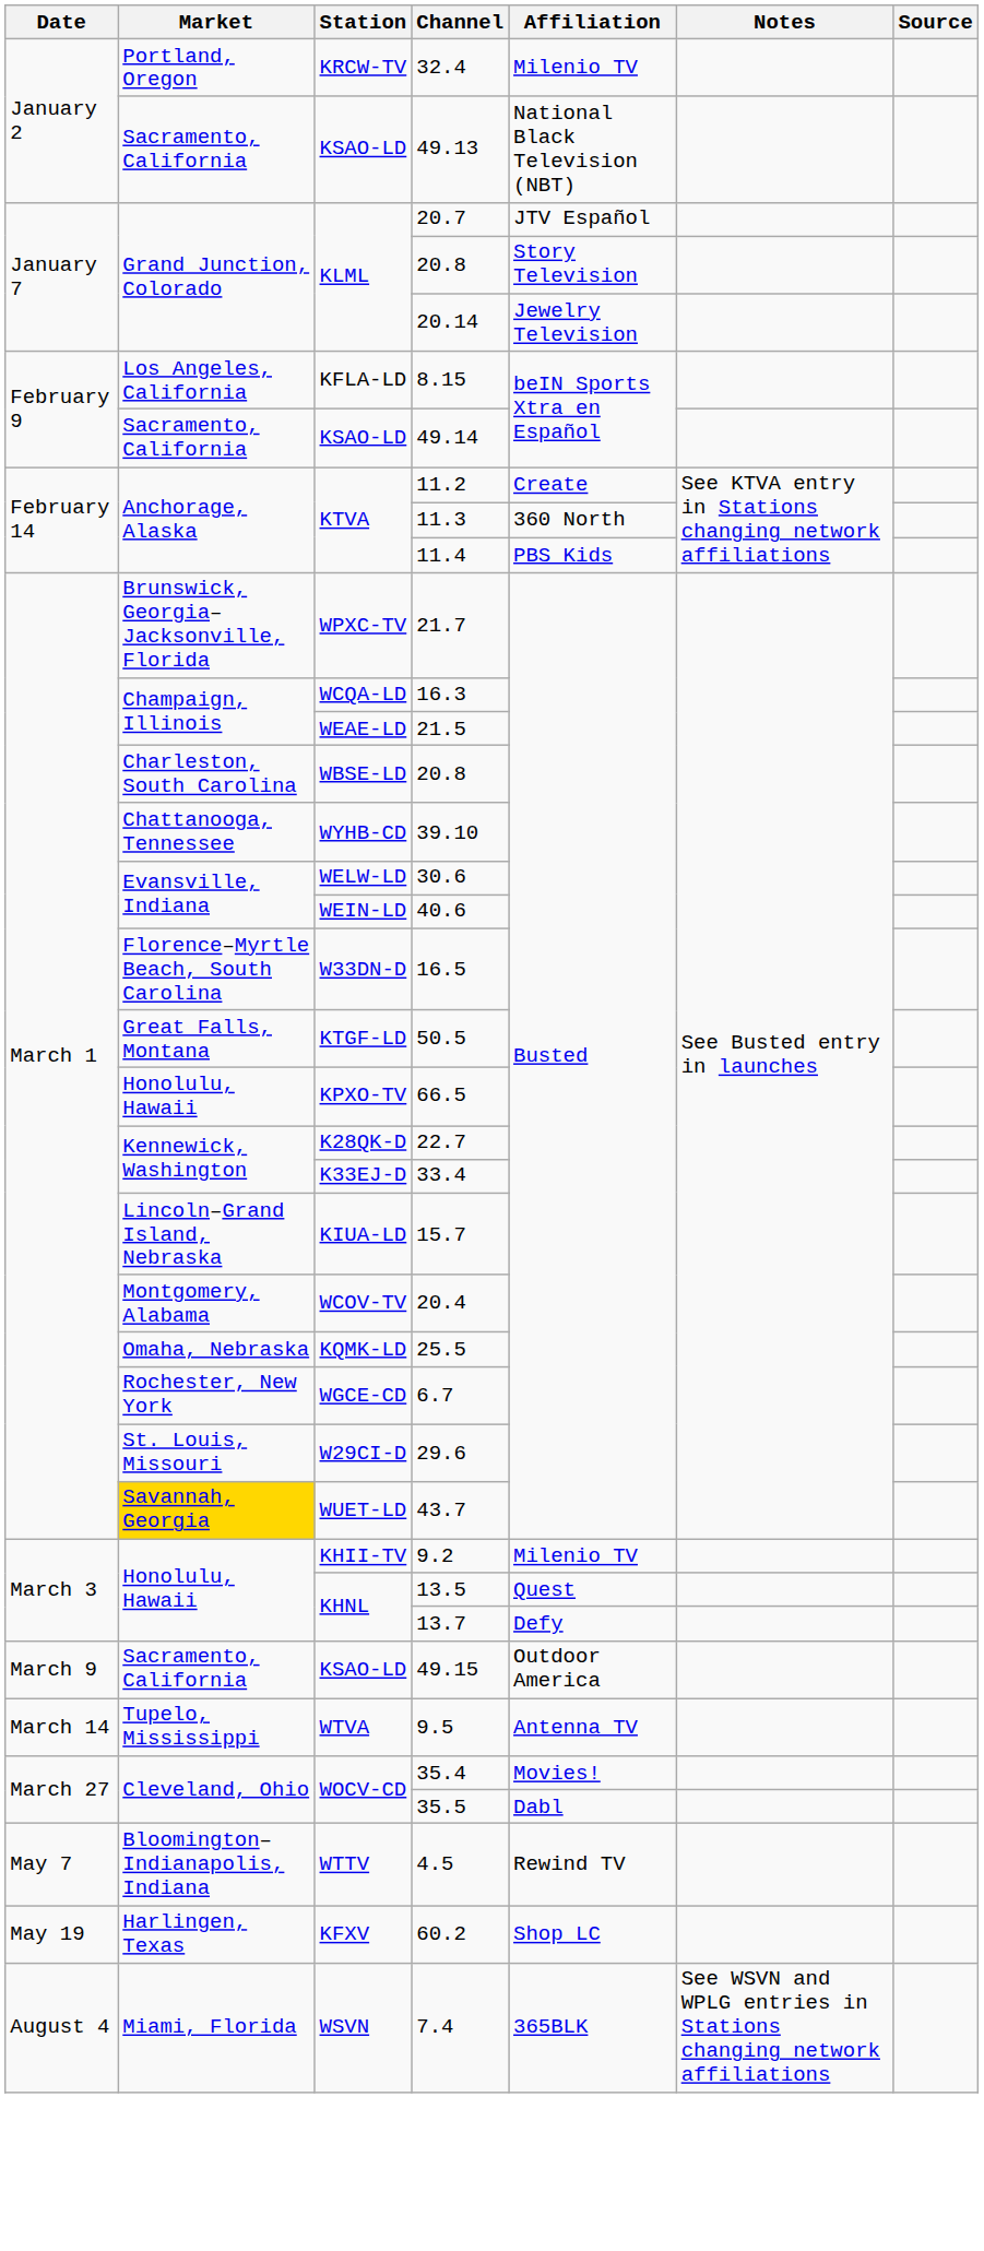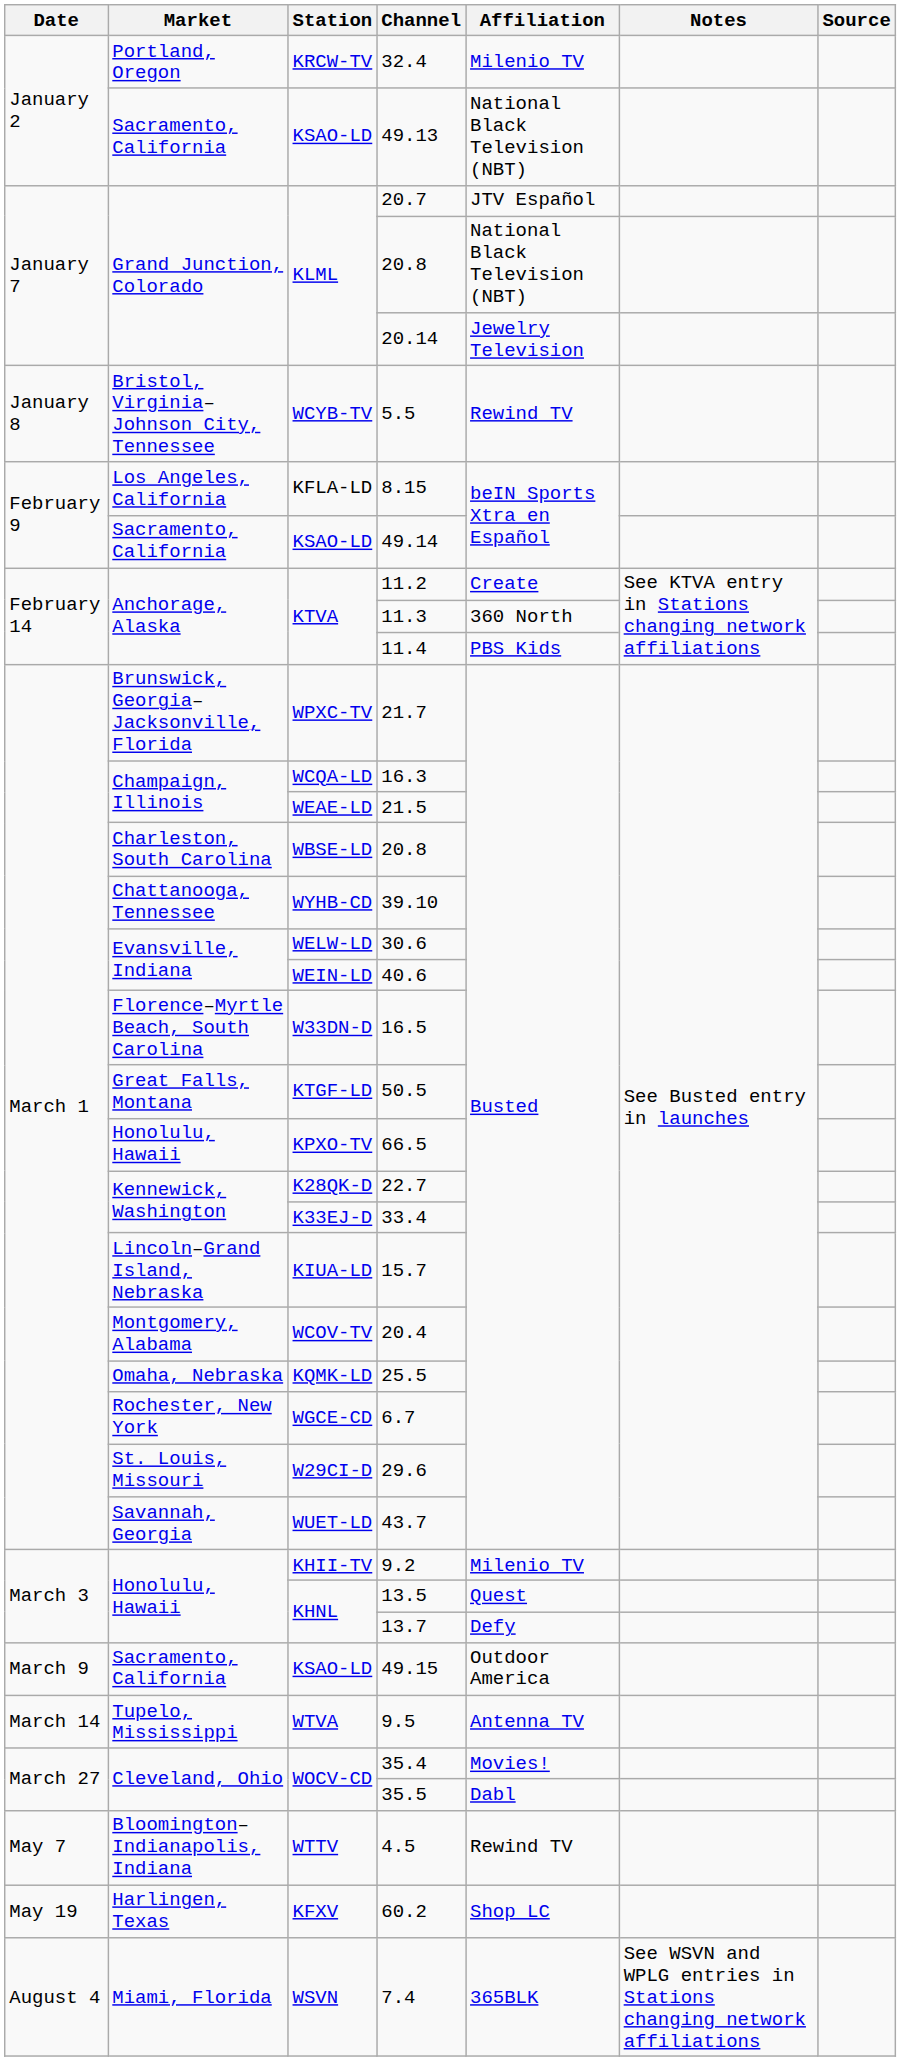KLML / 20.8 | Affiliation: Story Television -> National Black Television (NBT)
+ row: January 8 | Bristol, Virginia– Johnson City, Tennessee | WCYB-TV | 5.5 | Rewind TV
43.7 | Market: gold background -> no background
